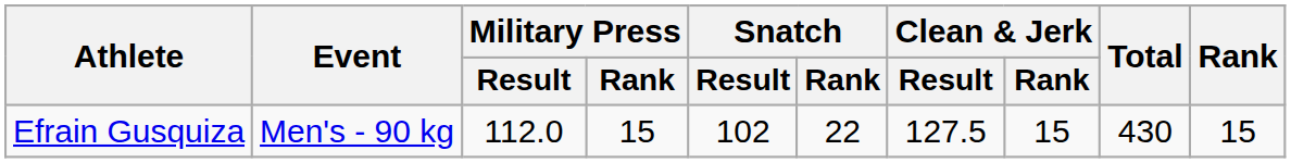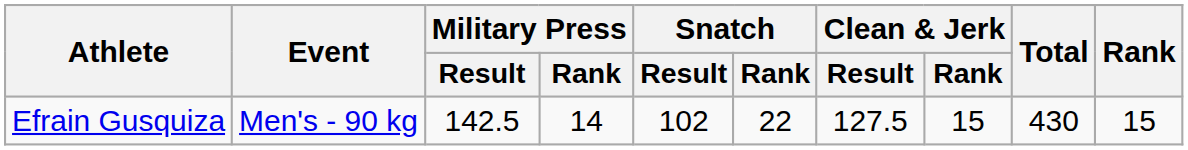Efrain Gusquiza | Military Press / Result: 112.0 -> 142.5
Efrain Gusquiza | Military Press / Rank: 15 -> 14
